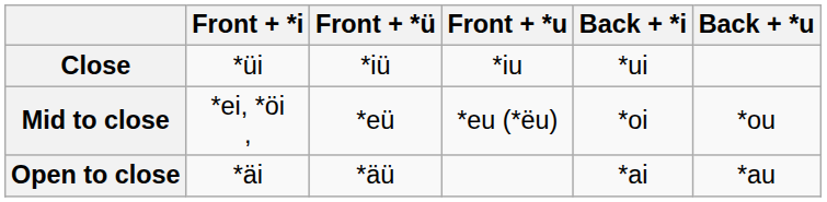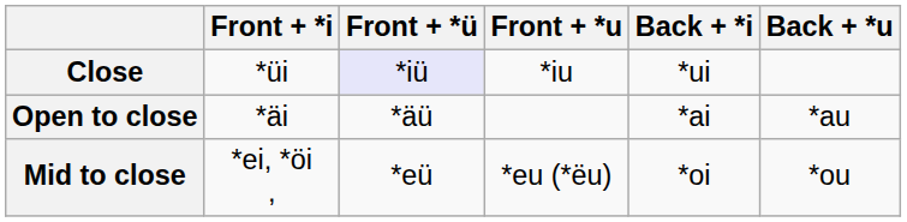Close | Front + *ü: no background -> lavender background
rows swapped: Mid to close <-> Open to close
